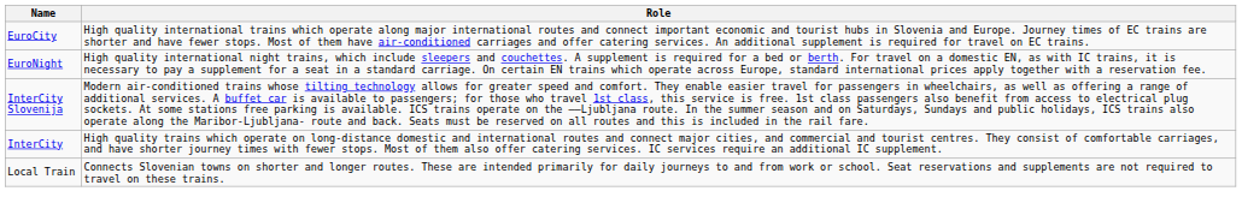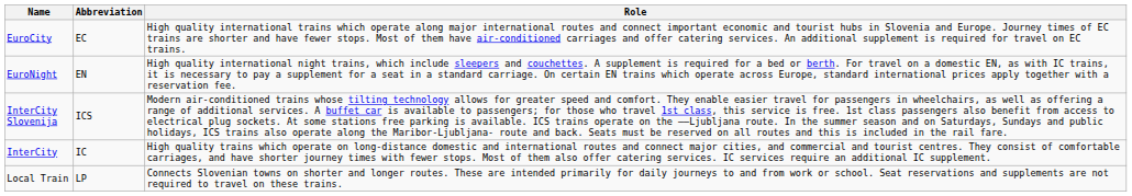+ column: Abbreviation | EC | EN | ICS | IC | LP
